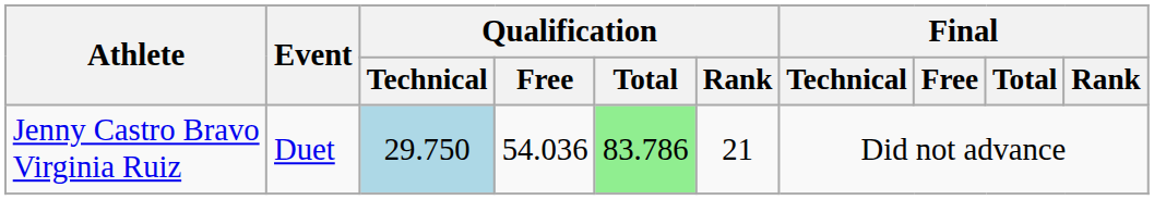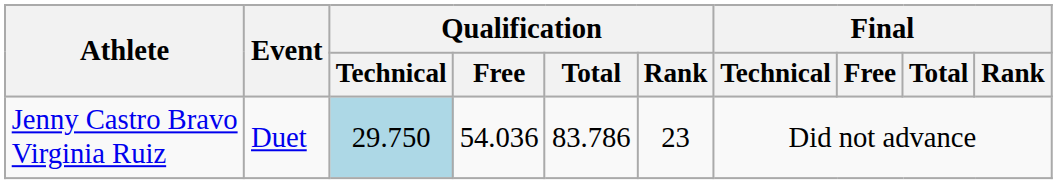Jenny Castro Bravo Virginia Ruiz | Qualification / Total: lightgreen background -> no background
Jenny Castro Bravo Virginia Ruiz | Qualification / Rank: 21 -> 23
